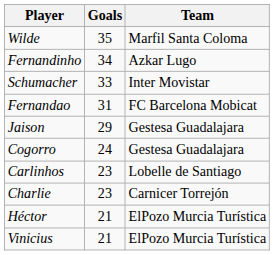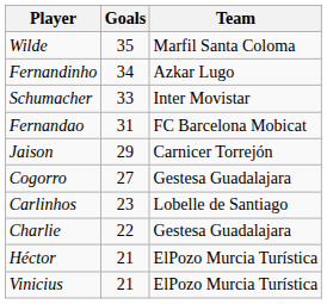Jaison | Team: Gestesa Guadalajara -> Carnicer Torrejón
Cogorro | Goals: 24 -> 27
Charlie | Goals: 23 -> 22
Charlie | Team: Carnicer Torrejón -> Gestesa Guadalajara
